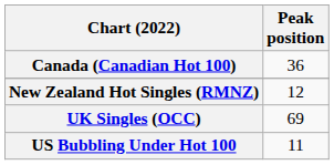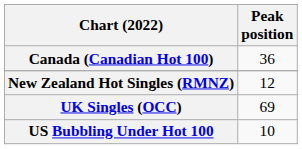US Bubbling Under Hot 100 | Peak position: 11 -> 10
